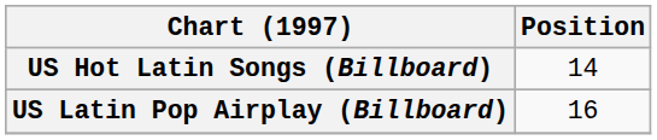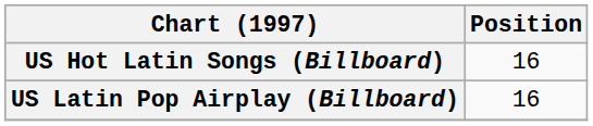US Hot Latin Songs (Billboard) | Position: 14 -> 16
